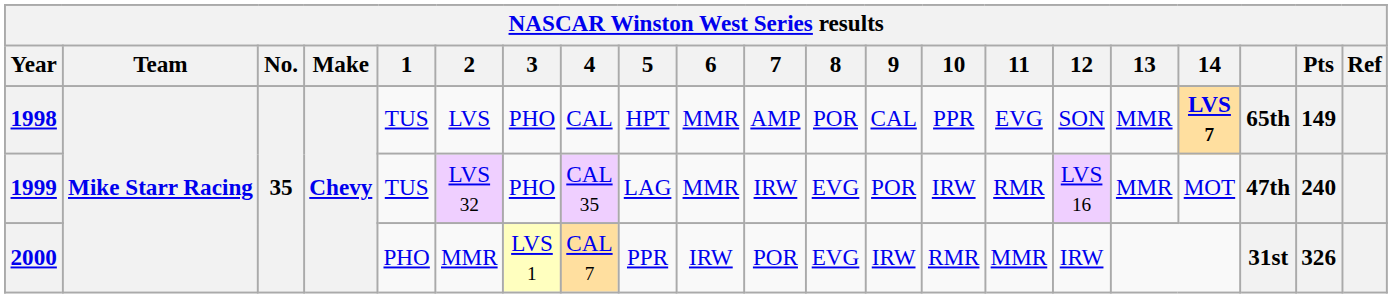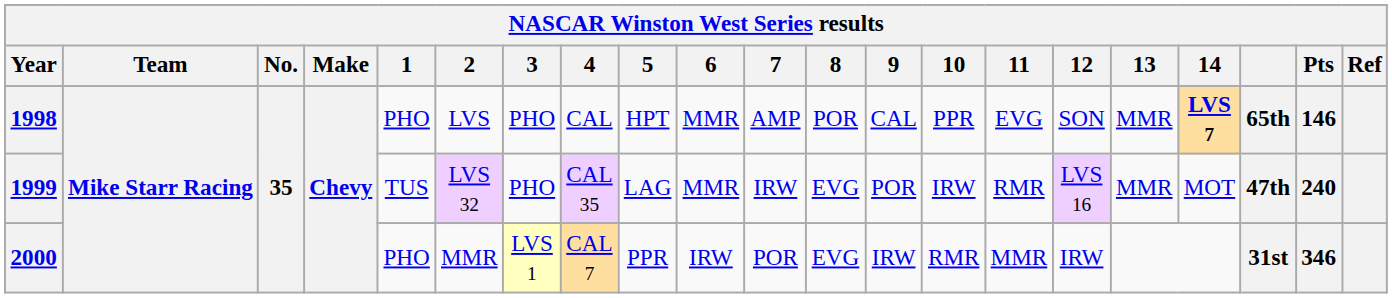1998 | 1: TUS -> PHO
1998 | Pts: 149 -> 146
2000 | Pts: 326 -> 346
